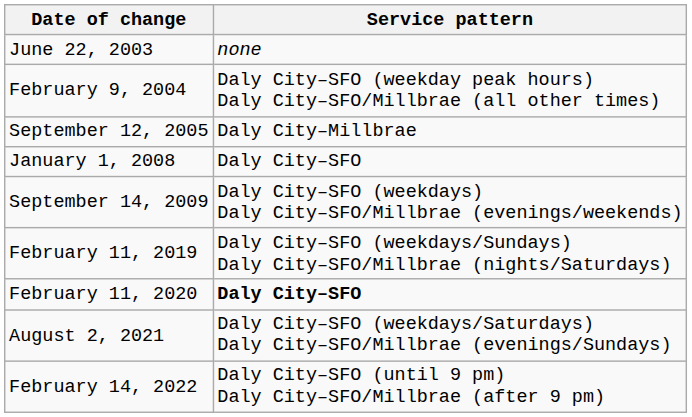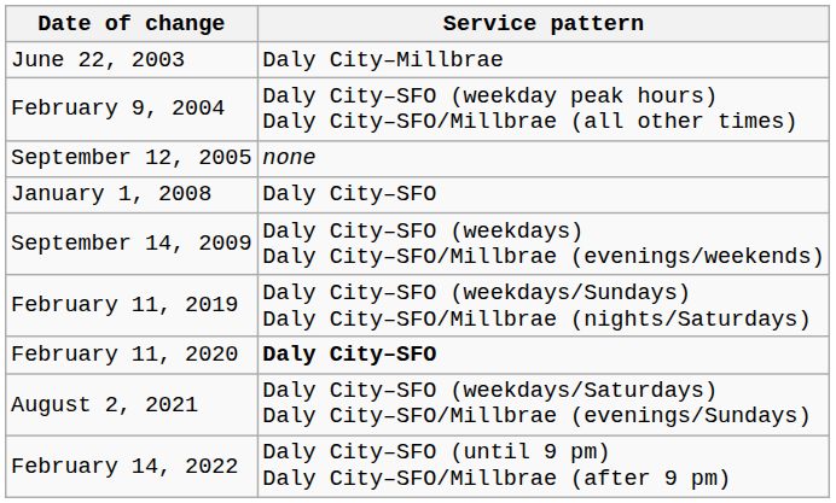June 22, 2003 | Service pattern: none -> Daly City–Millbrae
September 12, 2005 | Service pattern: Daly City–Millbrae -> none
